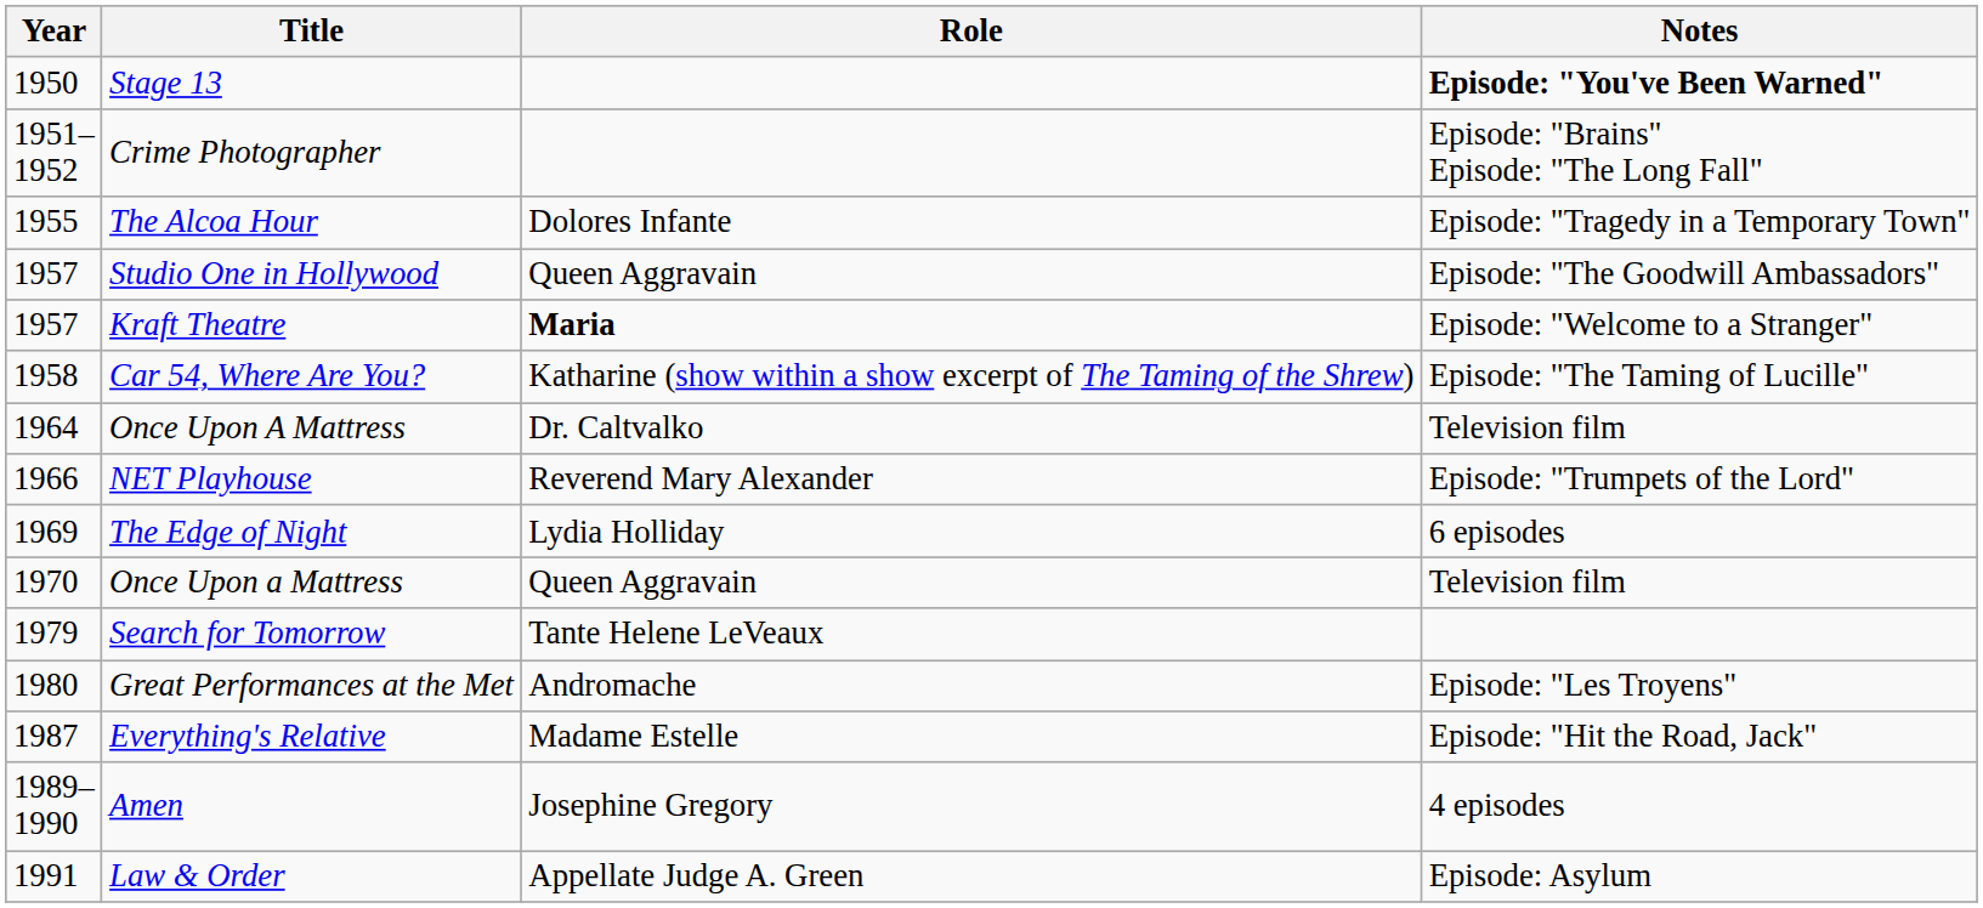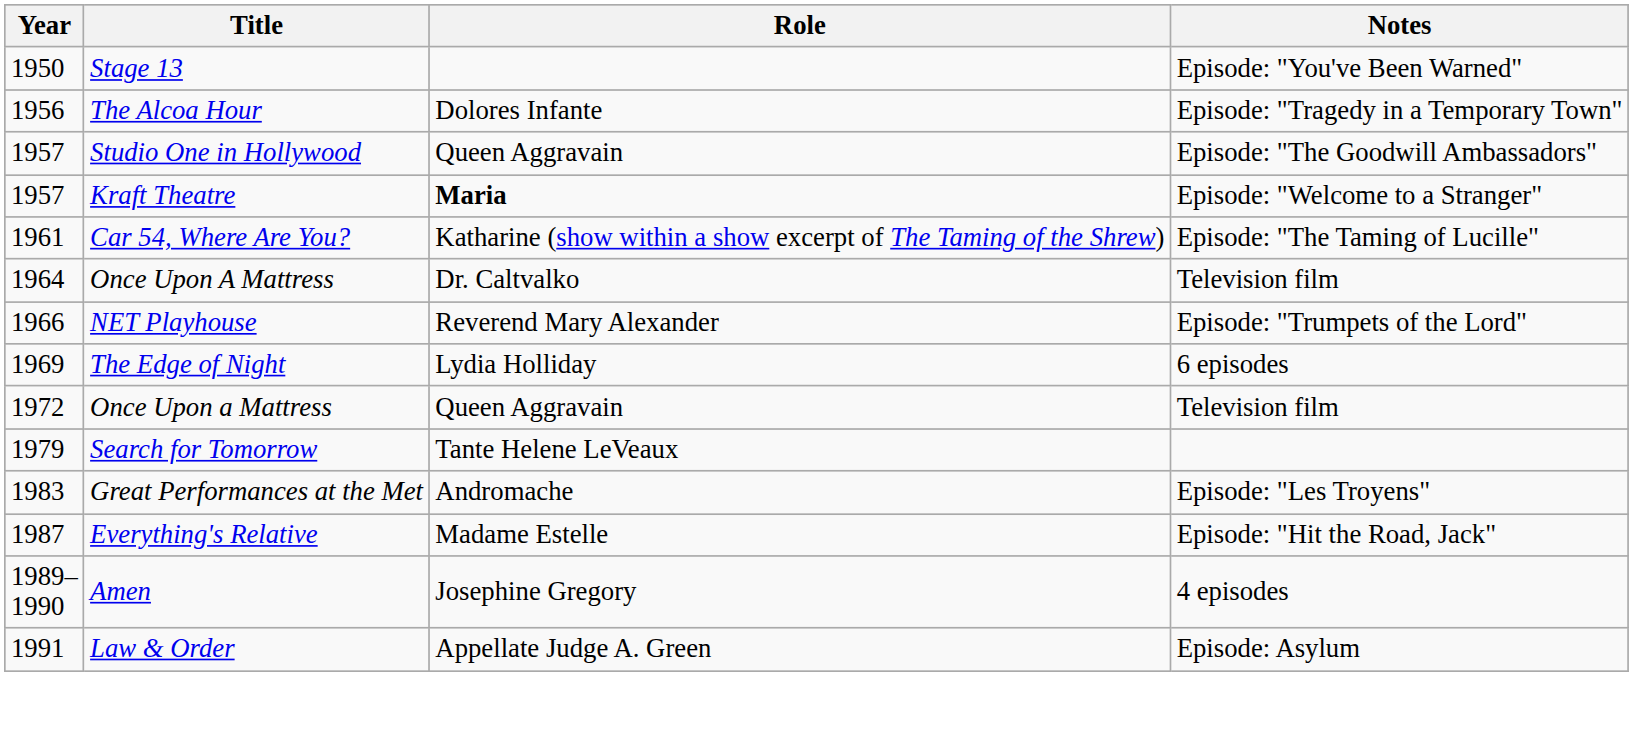Stage 13 | Notes: bold -> normal
- row: 1951– 1952 | Crime Photographer | Episode: "Brains" Episode: "The Long Fall"
The Alcoa Hour | Year: 1955 -> 1956
Car 54, Where Are You? | Year: 1958 -> 1961
Once Upon a Mattress | Year: 1970 -> 1972
Great Performances at the Met | Year: 1980 -> 1983
